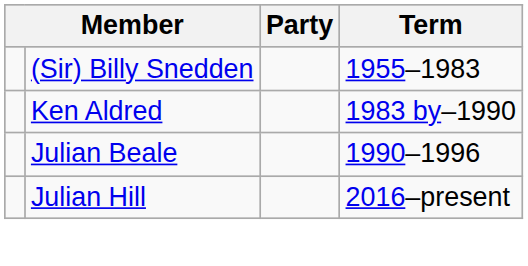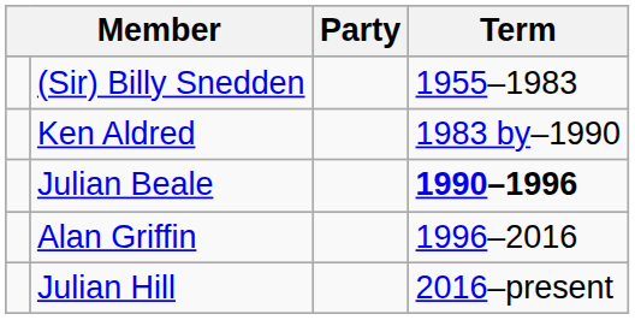Julian Beale | Term: normal -> bold
+ row: Alan Griffin | 1996–2016
